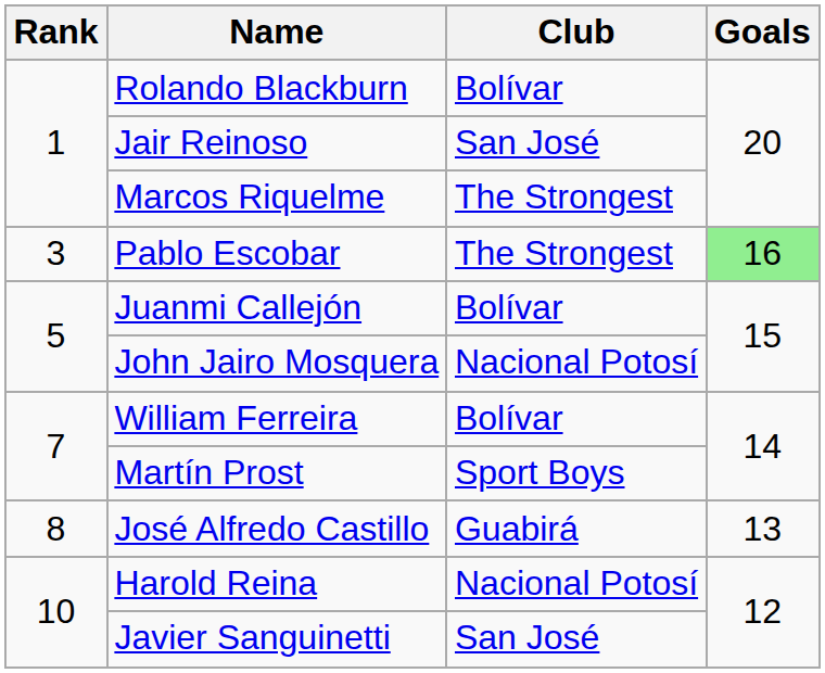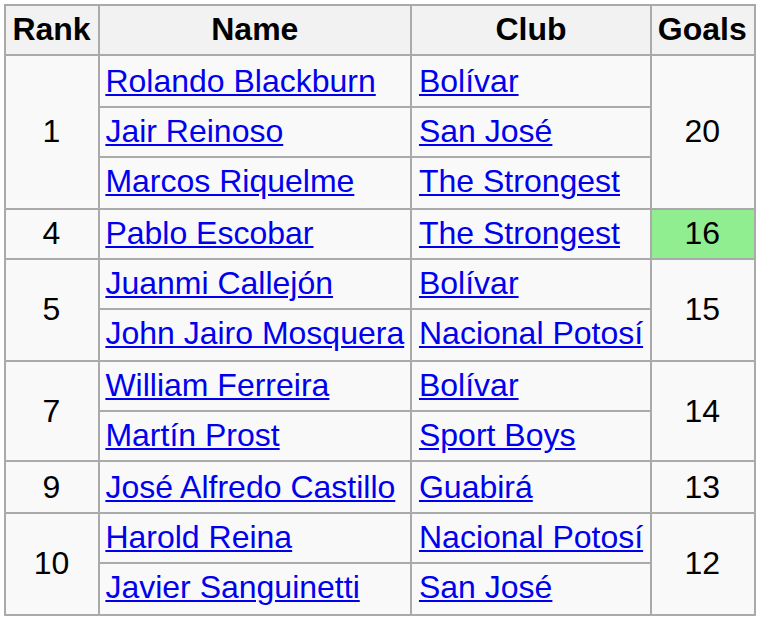Pablo Escobar | Rank: 3 -> 4
José Alfredo Castillo | Rank: 8 -> 9
